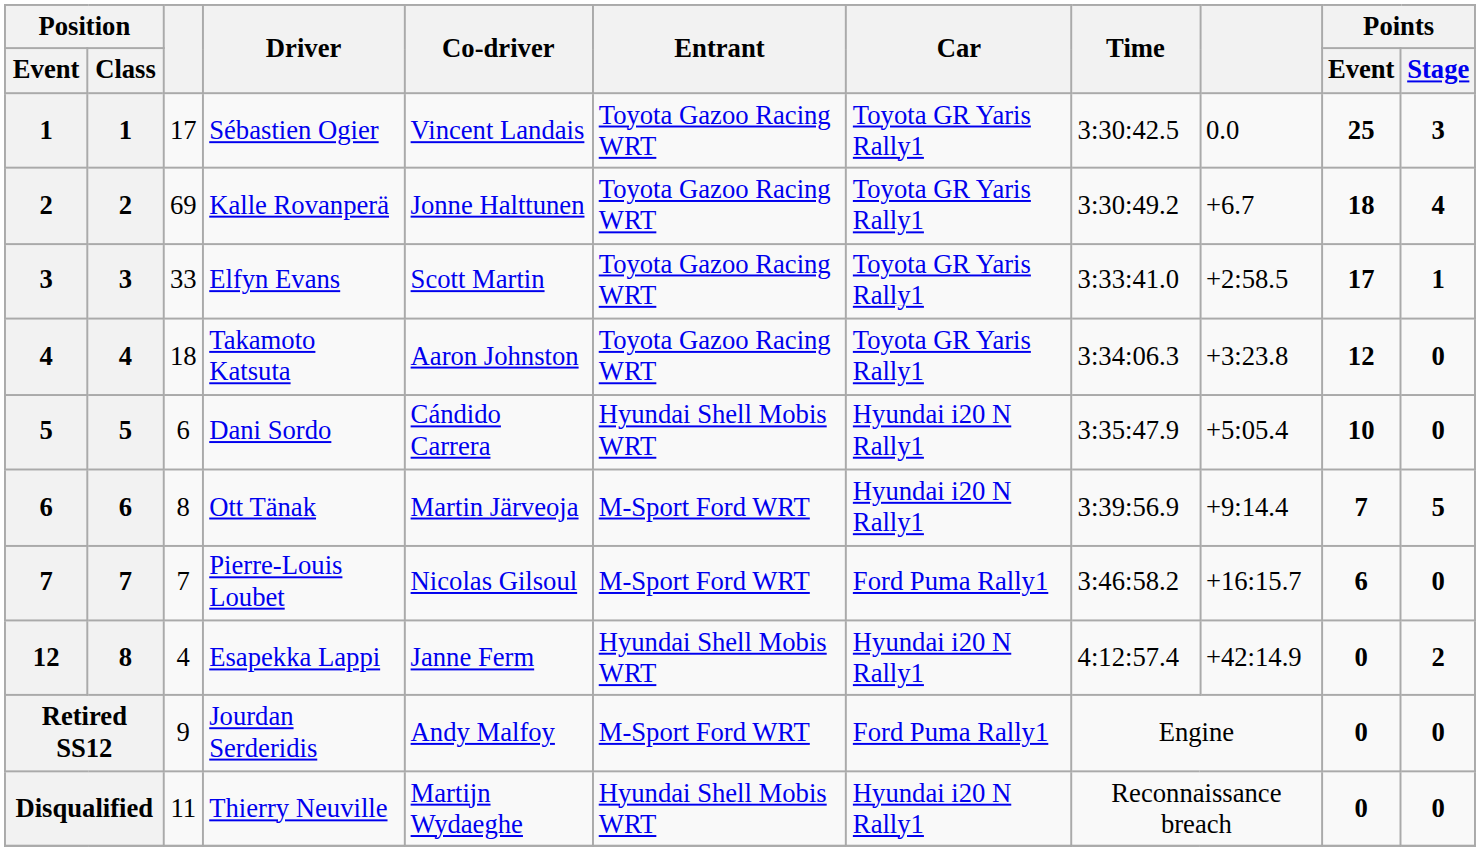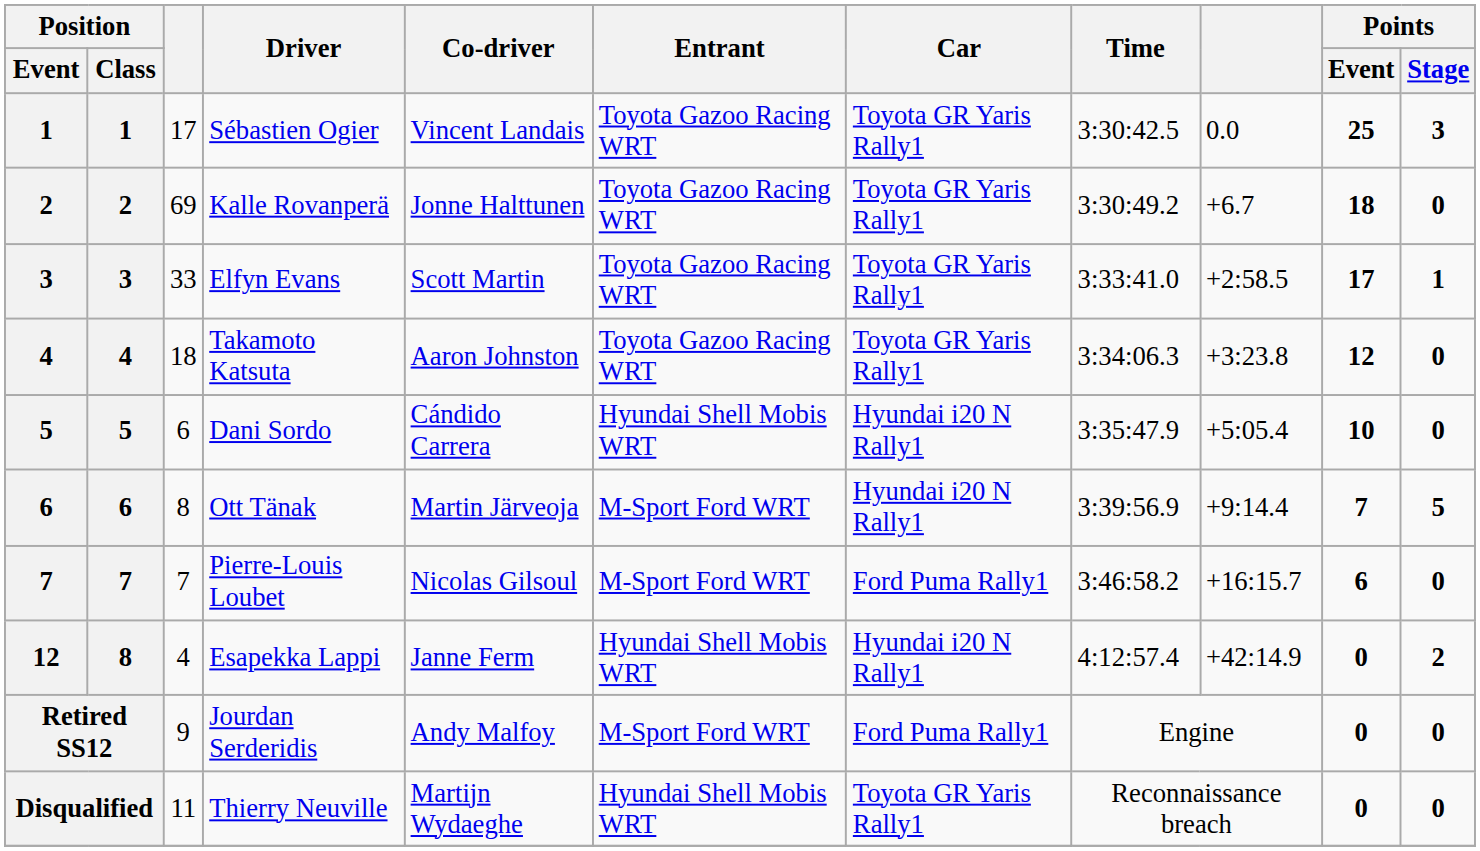Kalle Rovanperä | Points / Stage: 4 -> 0
Thierry Neuville | Car: Hyundai i20 N Rally1 -> Toyota GR Yaris Rally1
